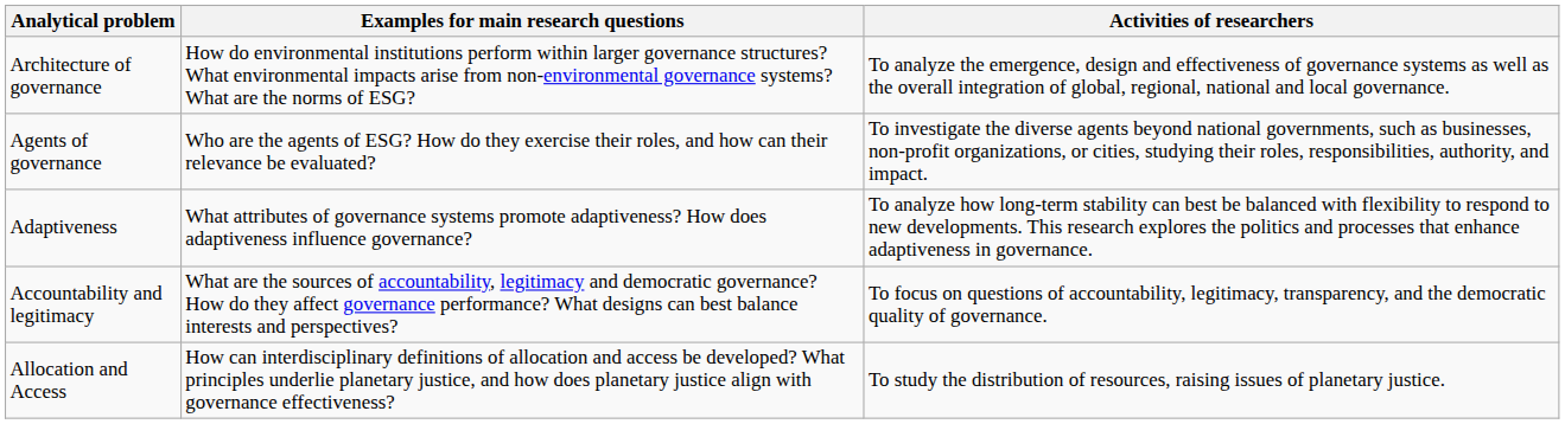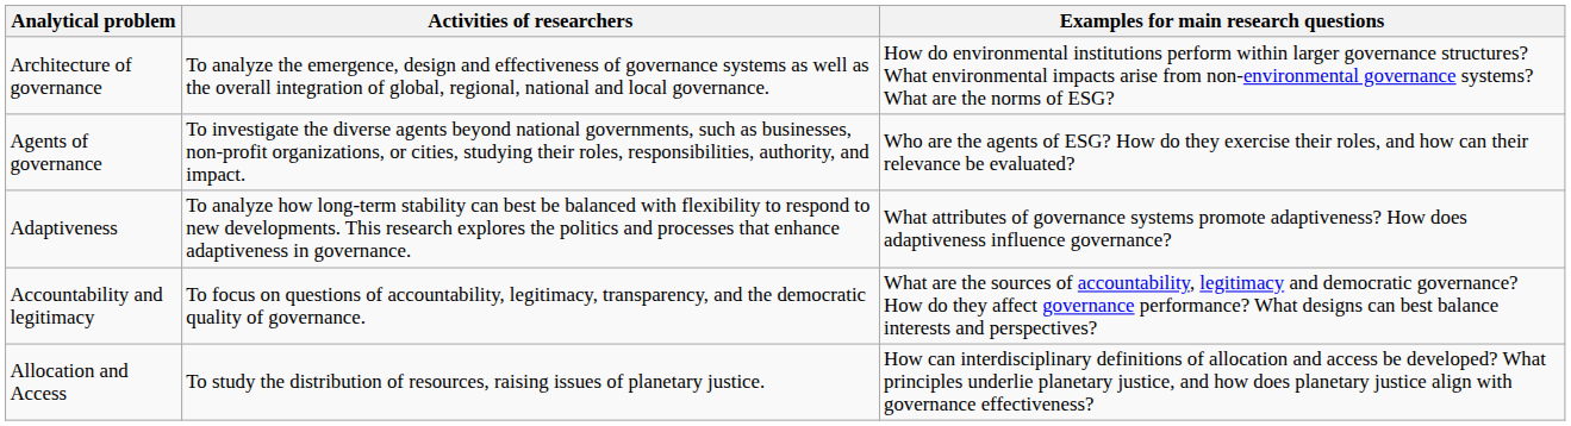columns swapped: Activities of researchers <-> Examples for main research questions
